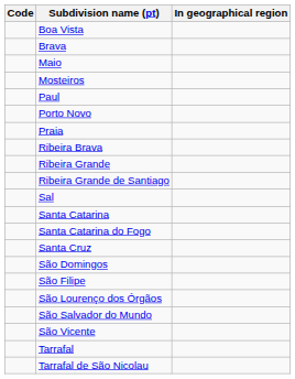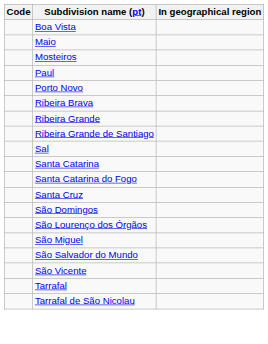- row: Brava
- row: Praia
- row: São Filipe
+ row: São Miguel
